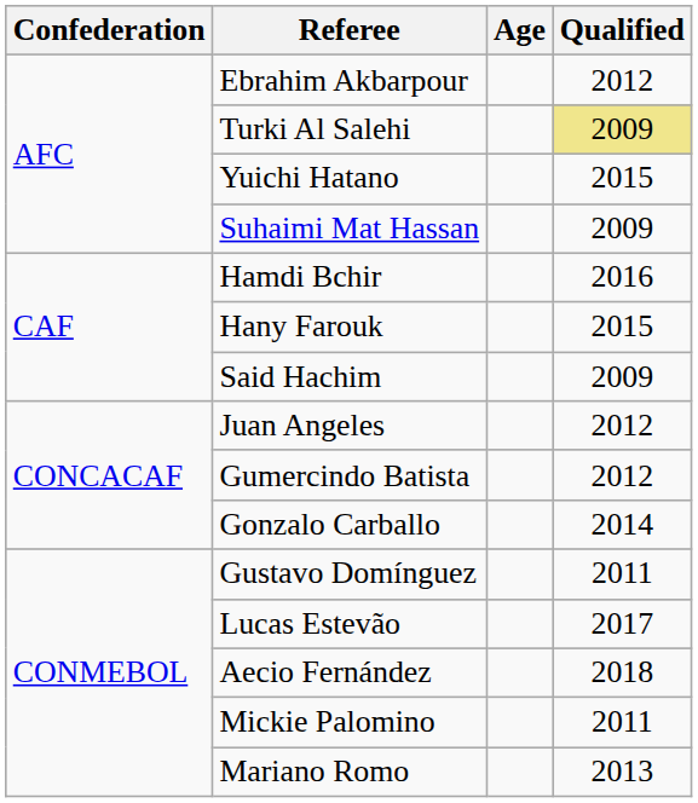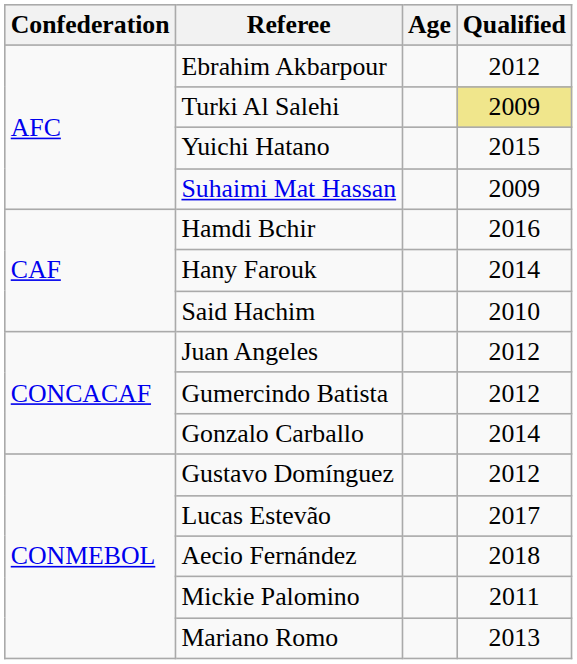Hany Farouk | Qualified: 2015 -> 2014
Said Hachim | Qualified: 2009 -> 2010
Gustavo Domínguez | Qualified: 2011 -> 2012
